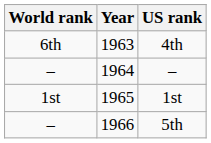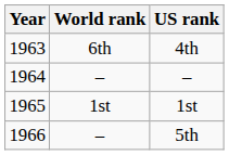columns swapped: Year <-> World rank
